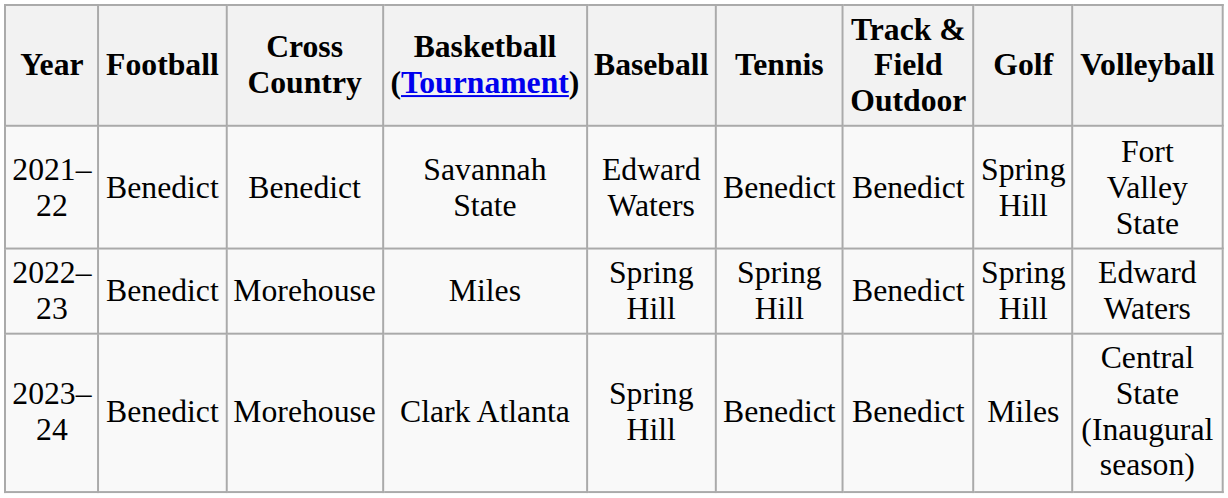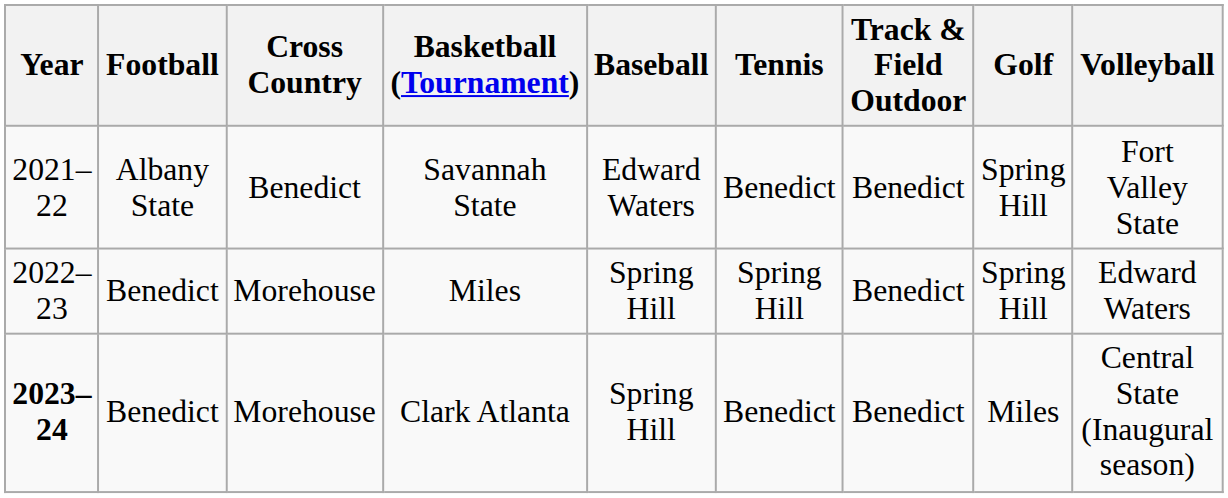Savannah State | Football: Benedict -> Albany State
Clark Atlanta | Year: normal -> bold
